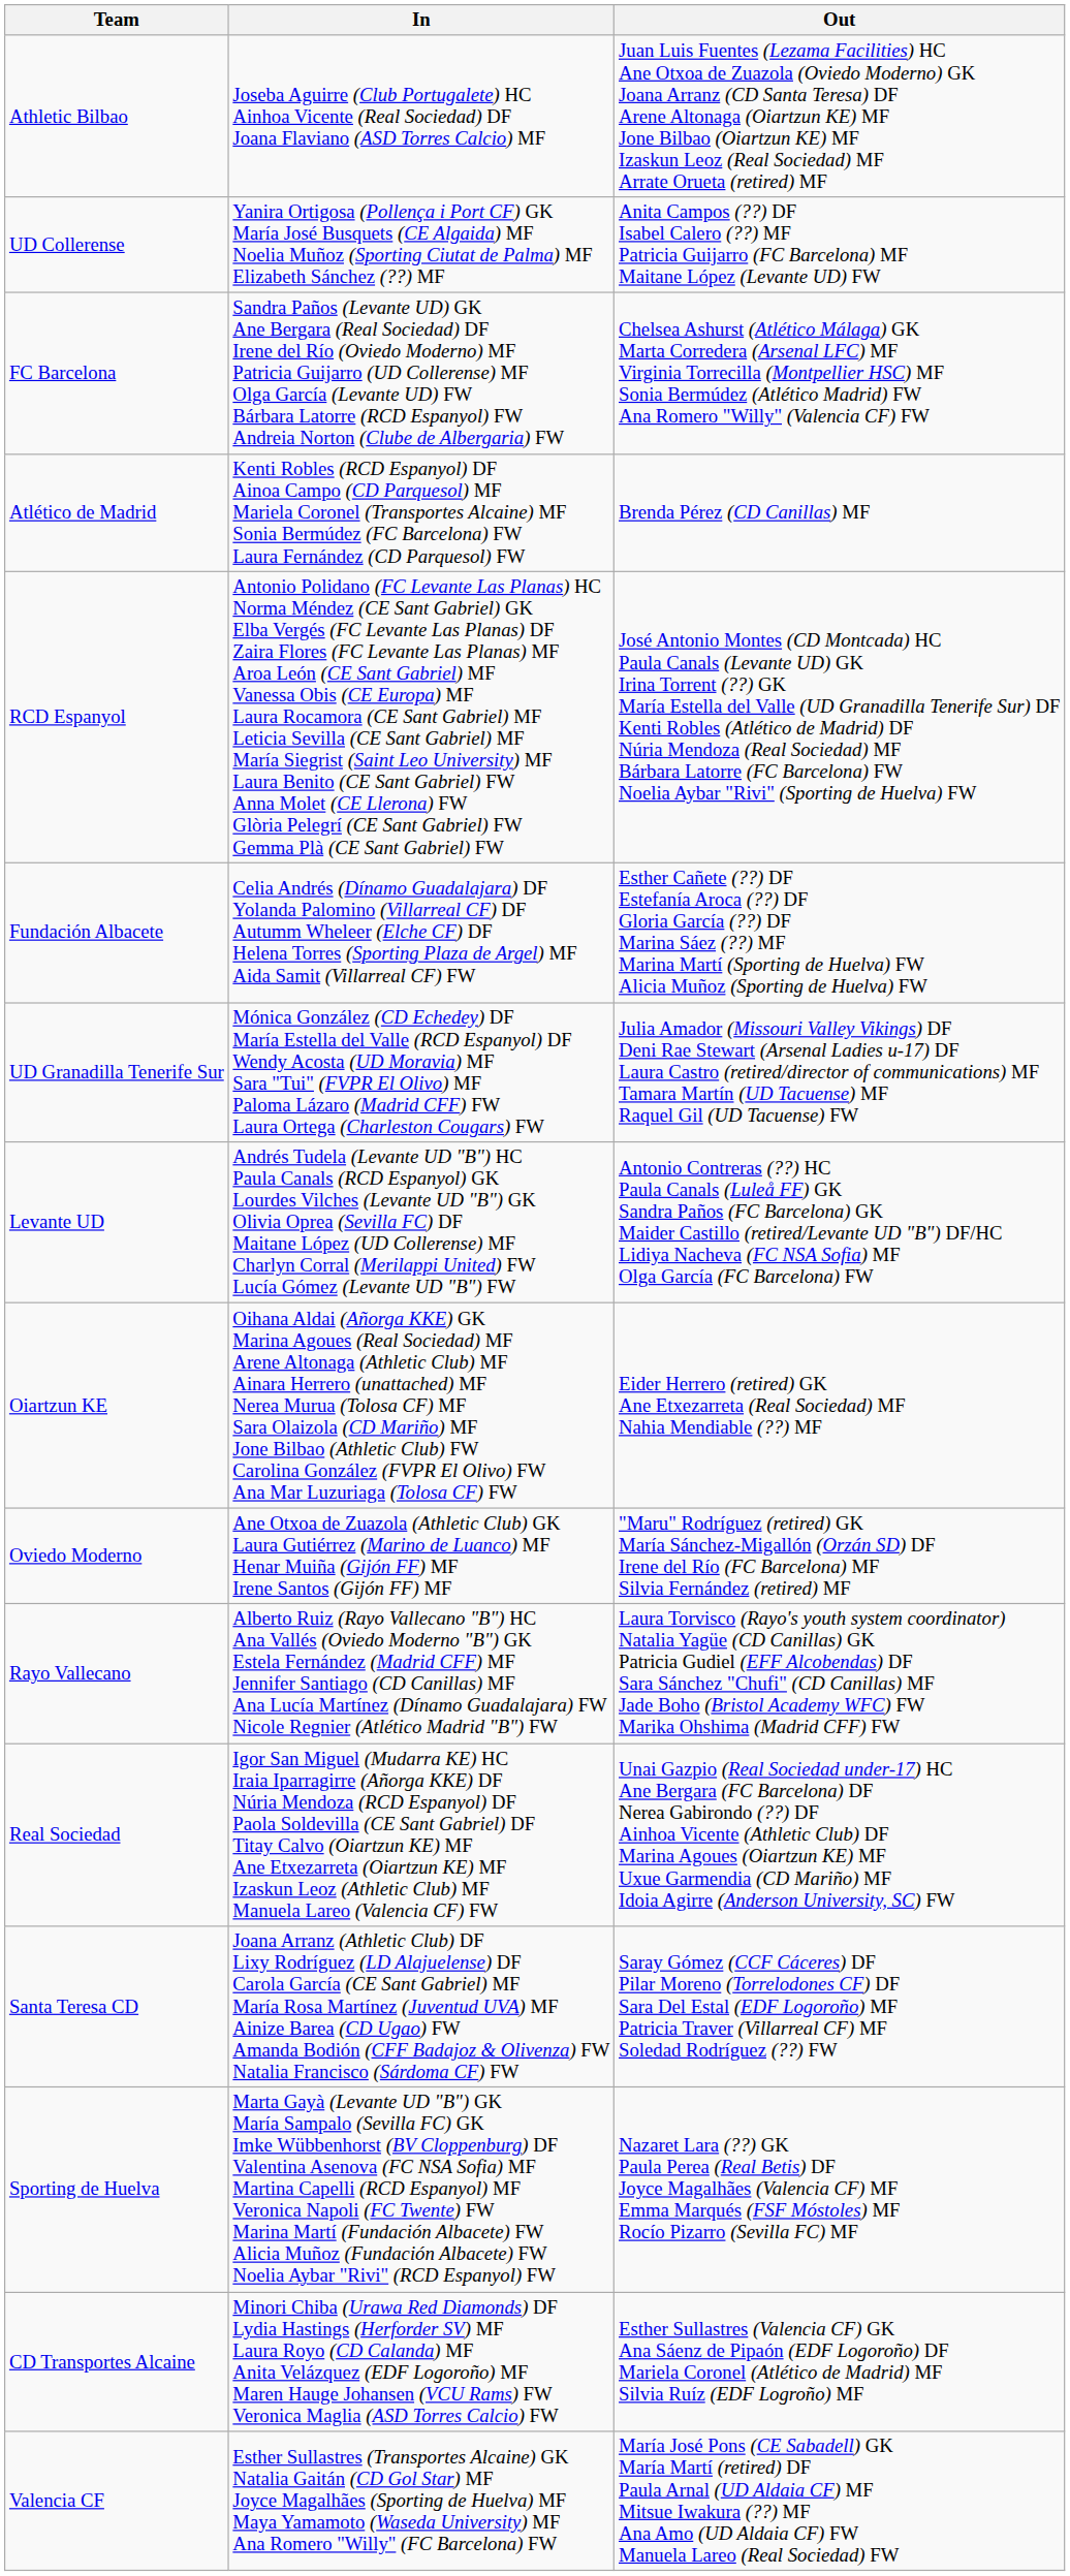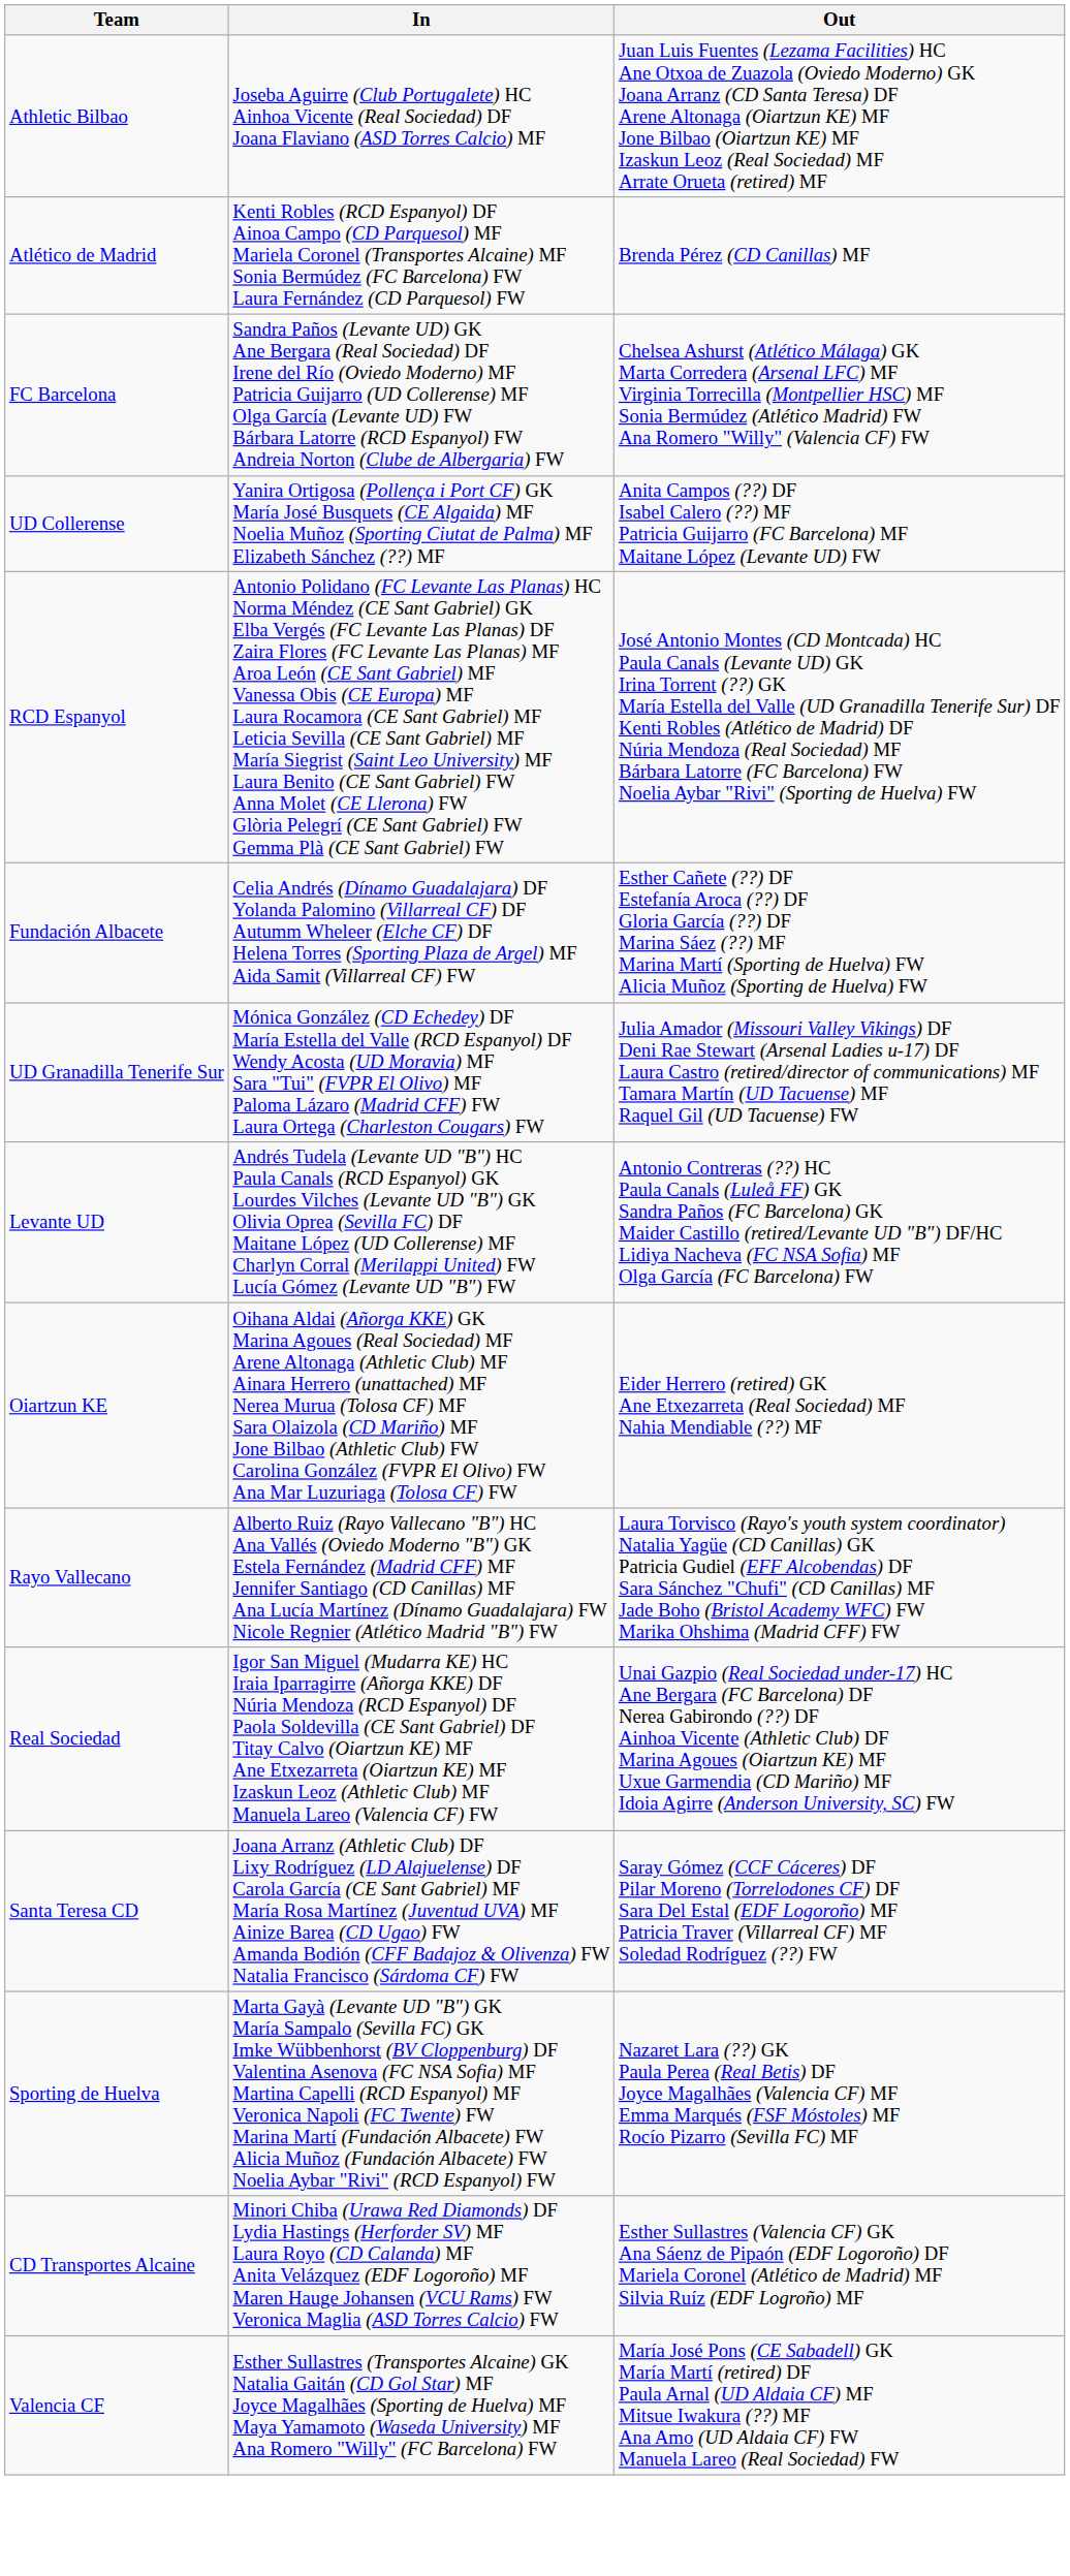rows swapped: Atlético de Madrid <-> UD Collerense
- row: Oviedo Moderno | Ane Otxoa de Zuazola (Athletic Club) GK Laura Gutiérrez (Marino de Luanco) MF Henar Muiña (Gijón FF) MF Irene Santos (Gijón FF) MF | "Maru" Rodríguez (retired) GK María Sánchez-Migallón (Orzán SD) DF Irene del Río (FC Barcelona) MF Silvia Fernández (retired) MF
